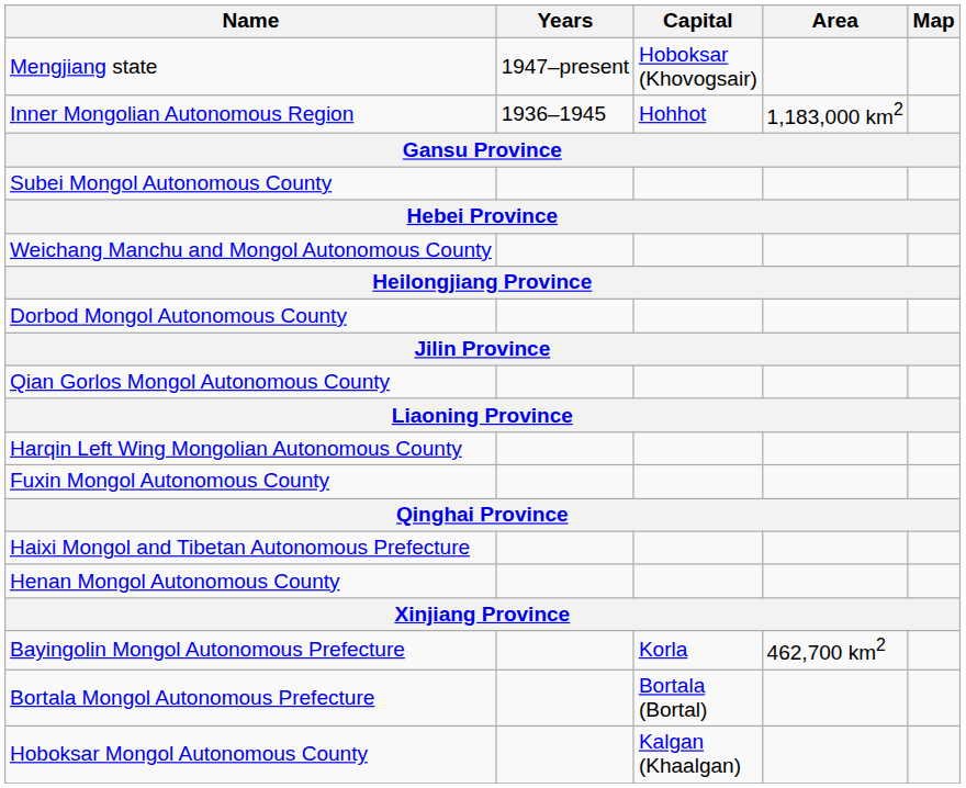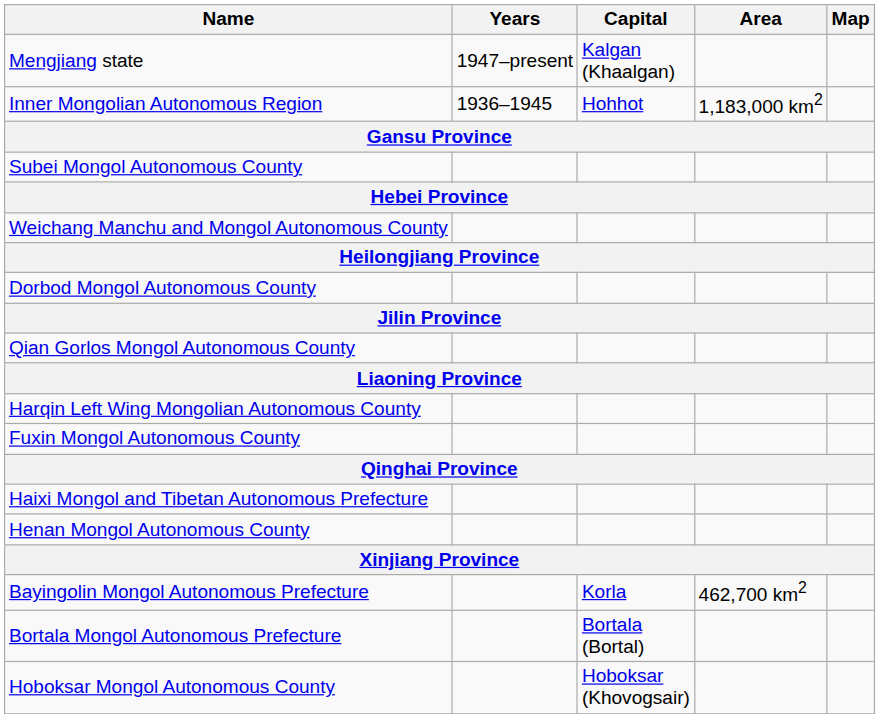Mengjiang state | Capital: Hoboksar (Khovogsair) -> Kalgan (Khaalgan)
Hoboksar Mongol Autonomous County | Capital: Kalgan (Khaalgan) -> Hoboksar (Khovogsair)
